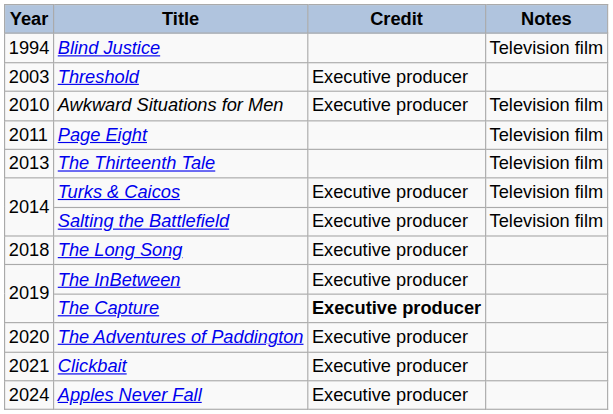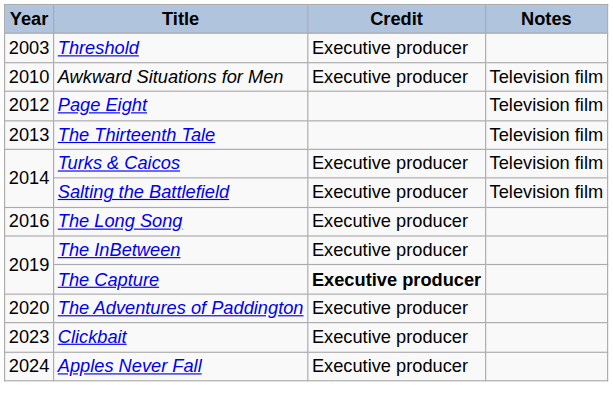- row: 1994 | Blind Justice | Television film
Page Eight | Year: 2011 -> 2012
The Long Song | Year: 2018 -> 2016
Clickbait | Year: 2021 -> 2023
